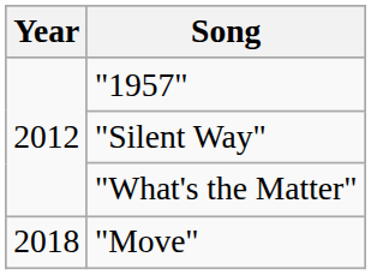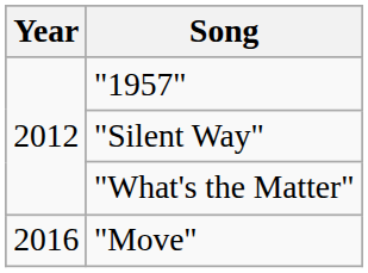"Move" | Year: 2018 -> 2016
